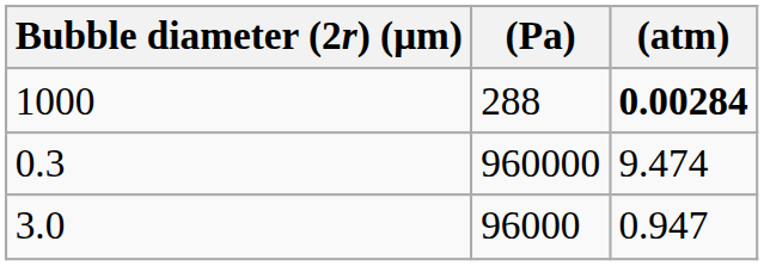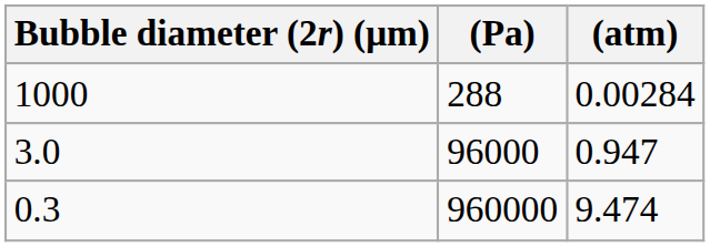1000 | (atm): bold -> normal
rows swapped: 3.0 <-> 0.3
